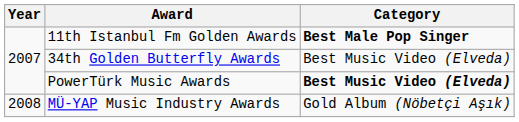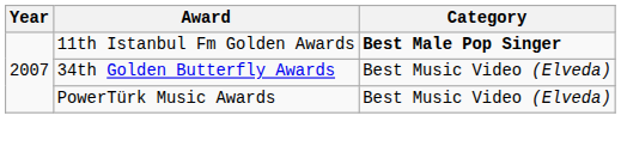PowerTürk Music Awards | Category: bold -> normal
- row: 2008 | MÜ-YAP Music Industry Awards | Gold Album (Nöbetçi Aşık)
